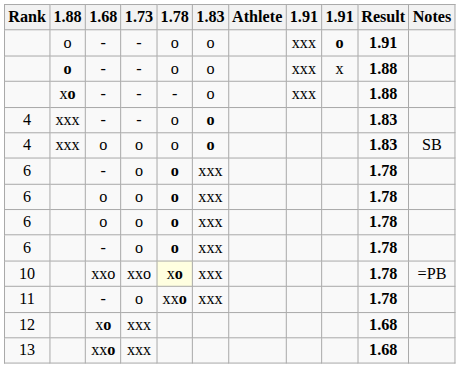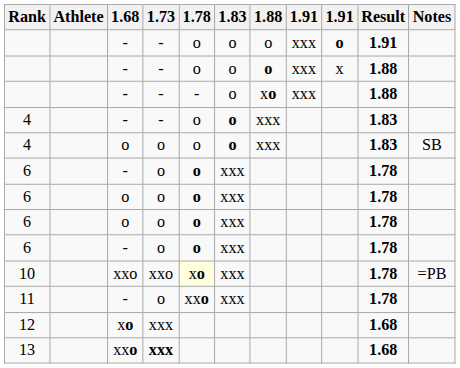columns swapped: Athlete <-> 1.88
13 | 1.73: normal -> bold
